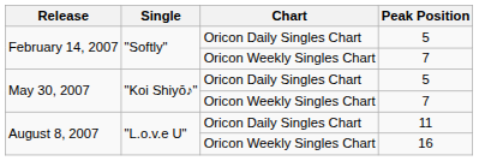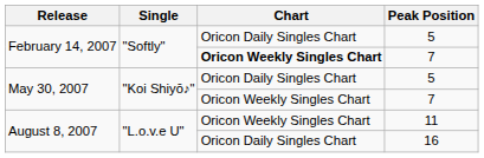February 14, 2007 / 7 | Chart: normal -> bold
11 | Chart: Oricon Daily Singles Chart -> Oricon Weekly Singles Chart
16 | Chart: Oricon Weekly Singles Chart -> Oricon Daily Singles Chart
